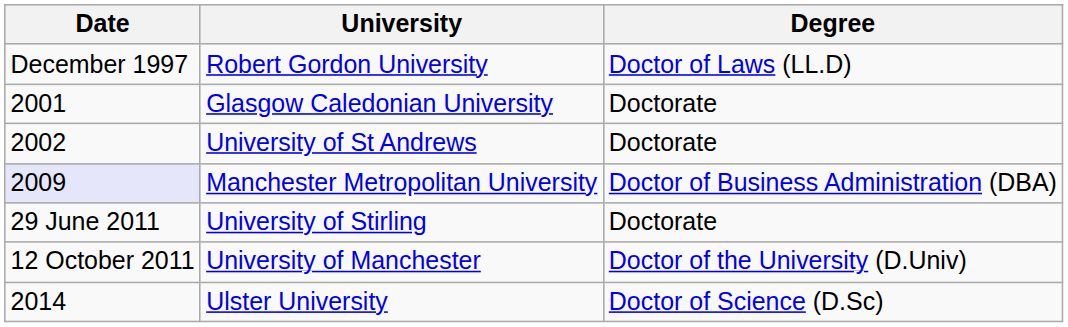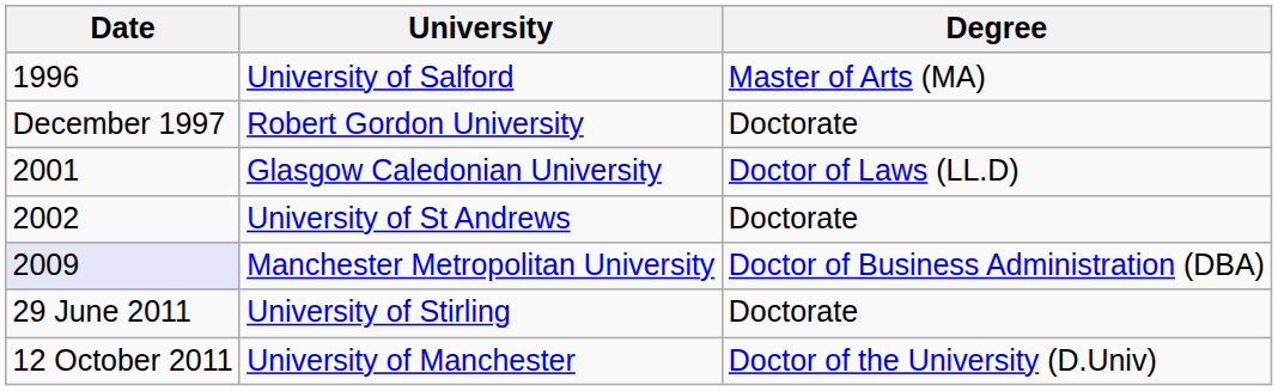+ row: 1996 | University of Salford | Master of Arts (MA)
Robert Gordon University | Degree: Doctor of Laws (LL.D) -> Doctorate
Glasgow Caledonian University | Degree: Doctorate -> Doctor of Laws (LL.D)
- row: 2014 | Ulster University | Doctor of Science (D.Sc)
